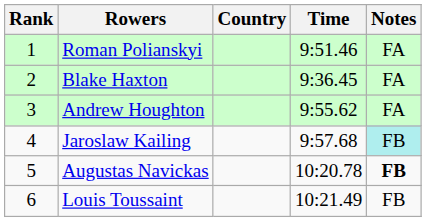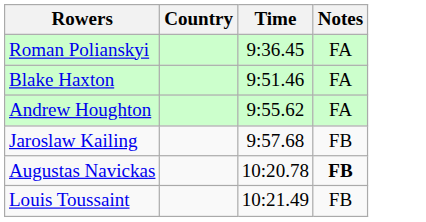- column: Rank | 1 | 2 | 3 | 4 | 5 | 6
Roman Polianskyi | Time: 9:51.46 -> 9:36.45
Blake Haxton | Time: 9:36.45 -> 9:51.46
Jaroslaw Kailing | Notes: paleturquoise background -> no background
